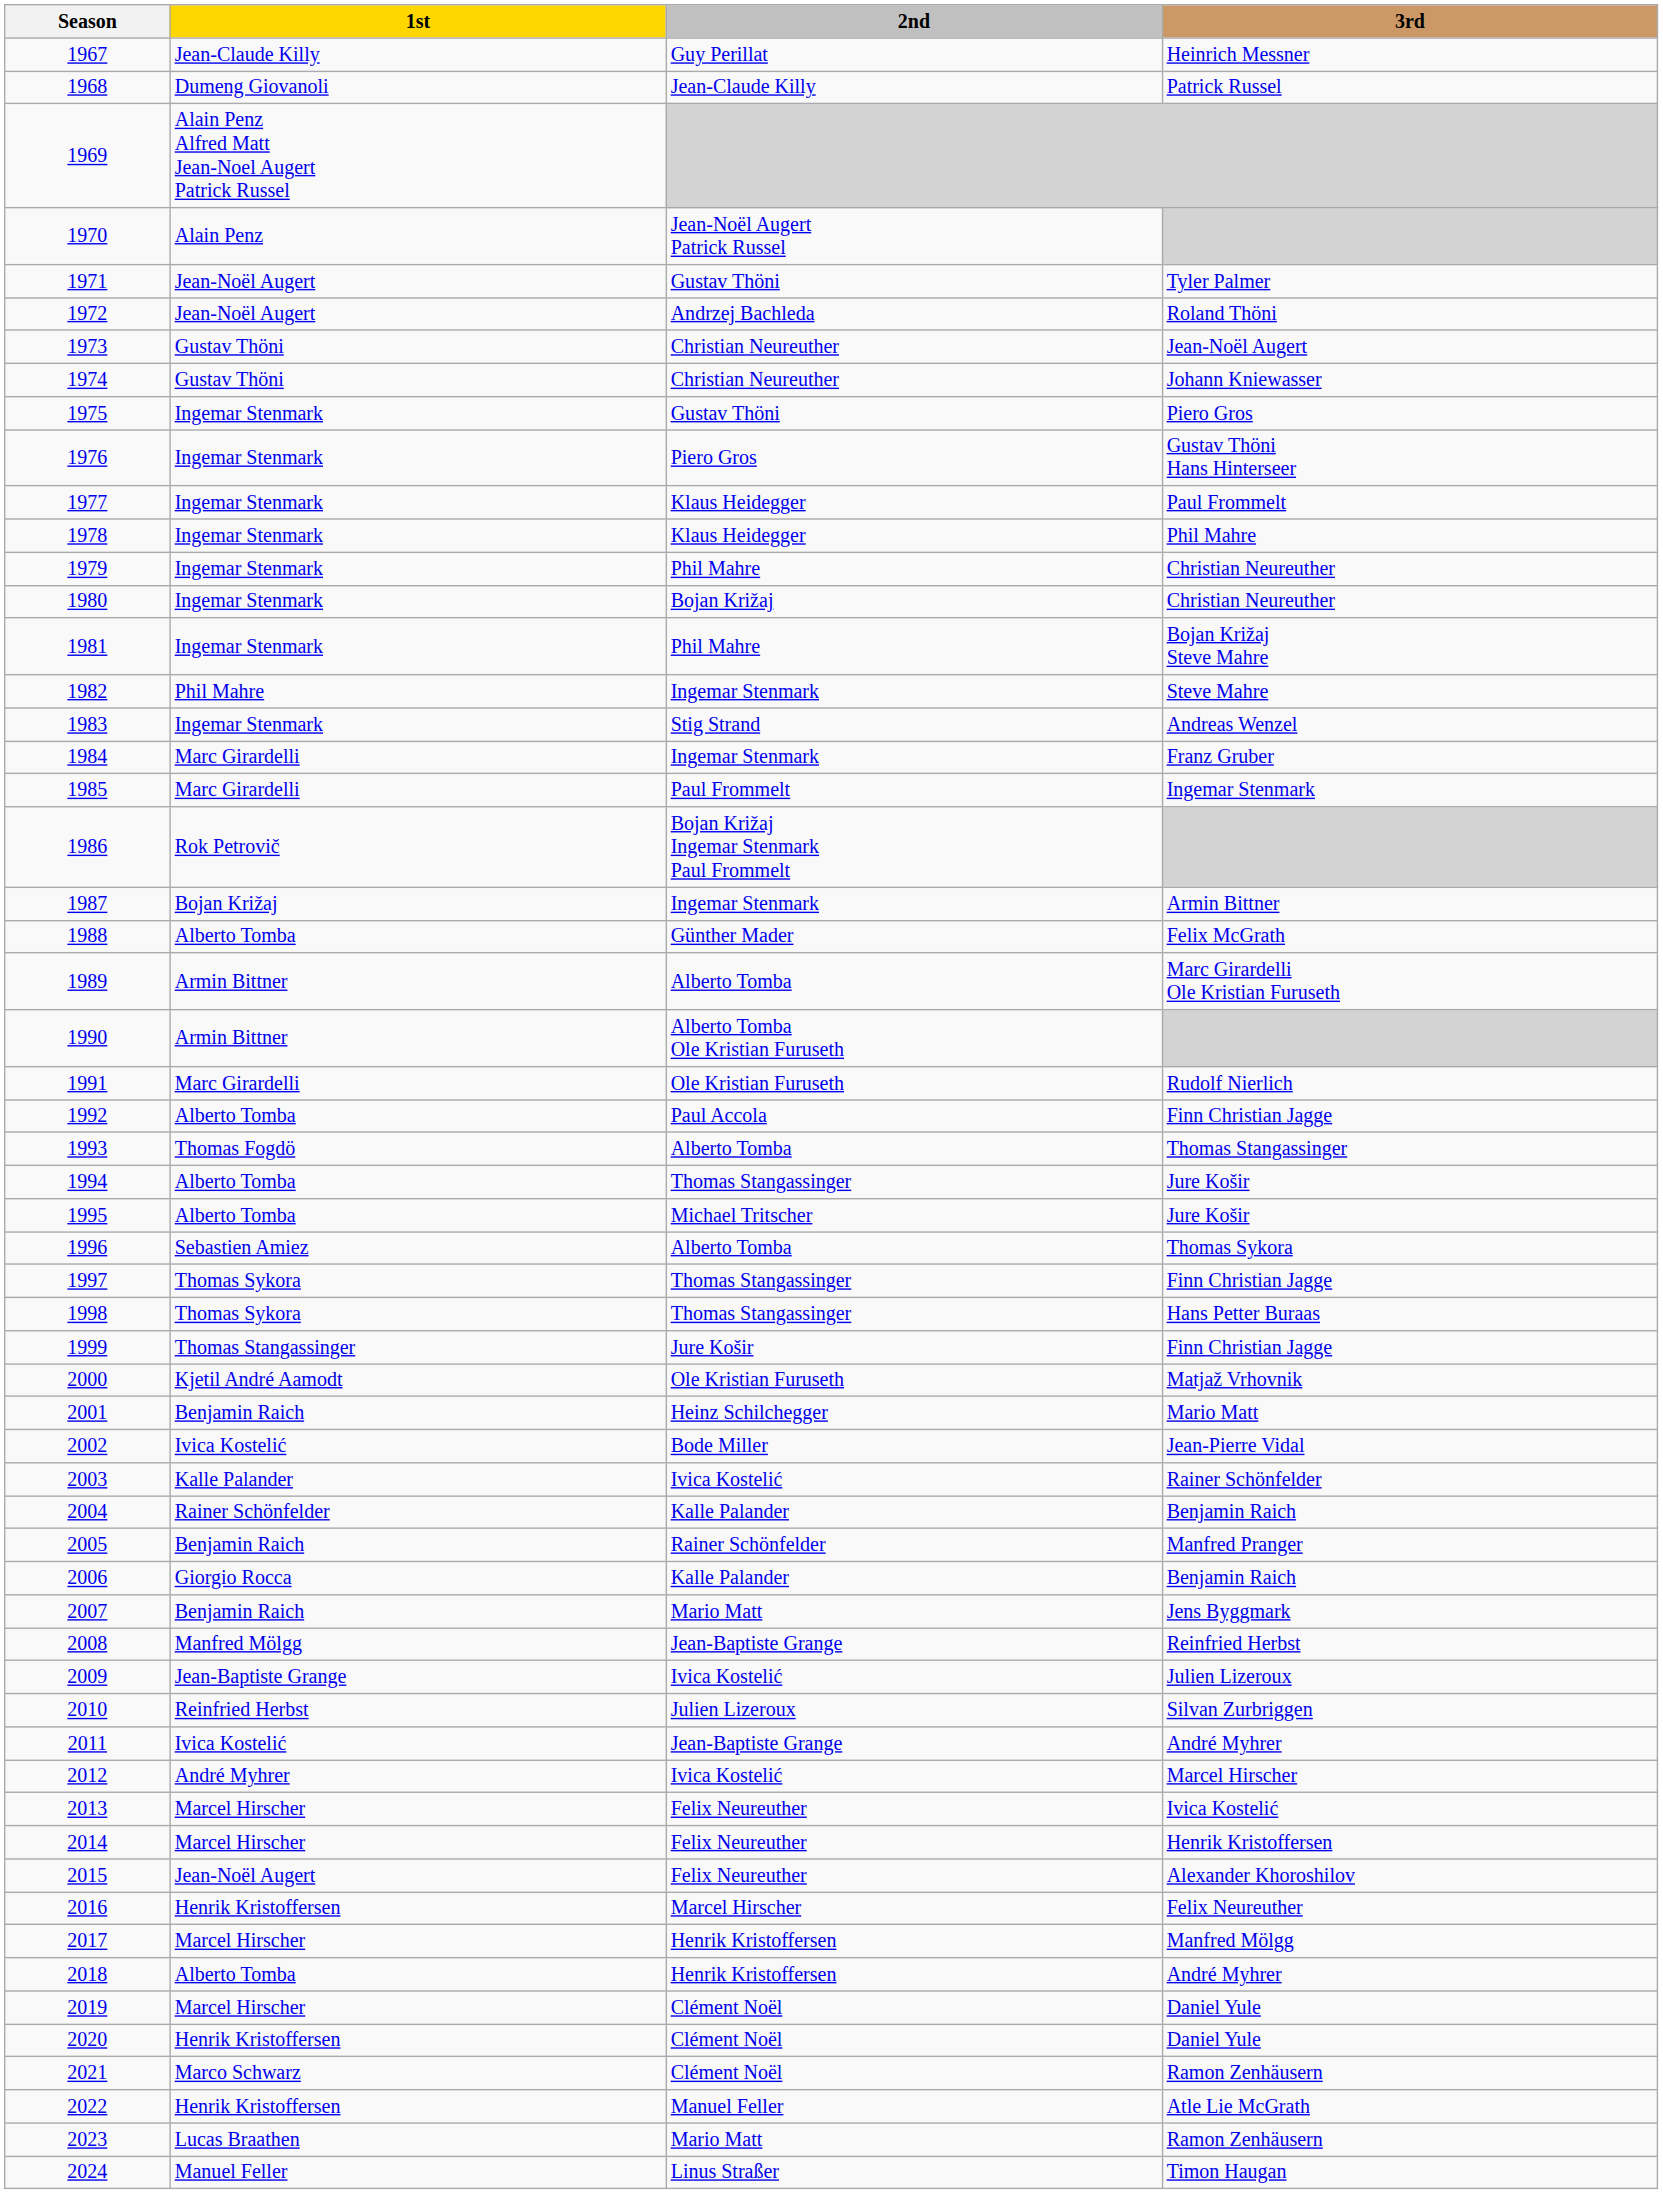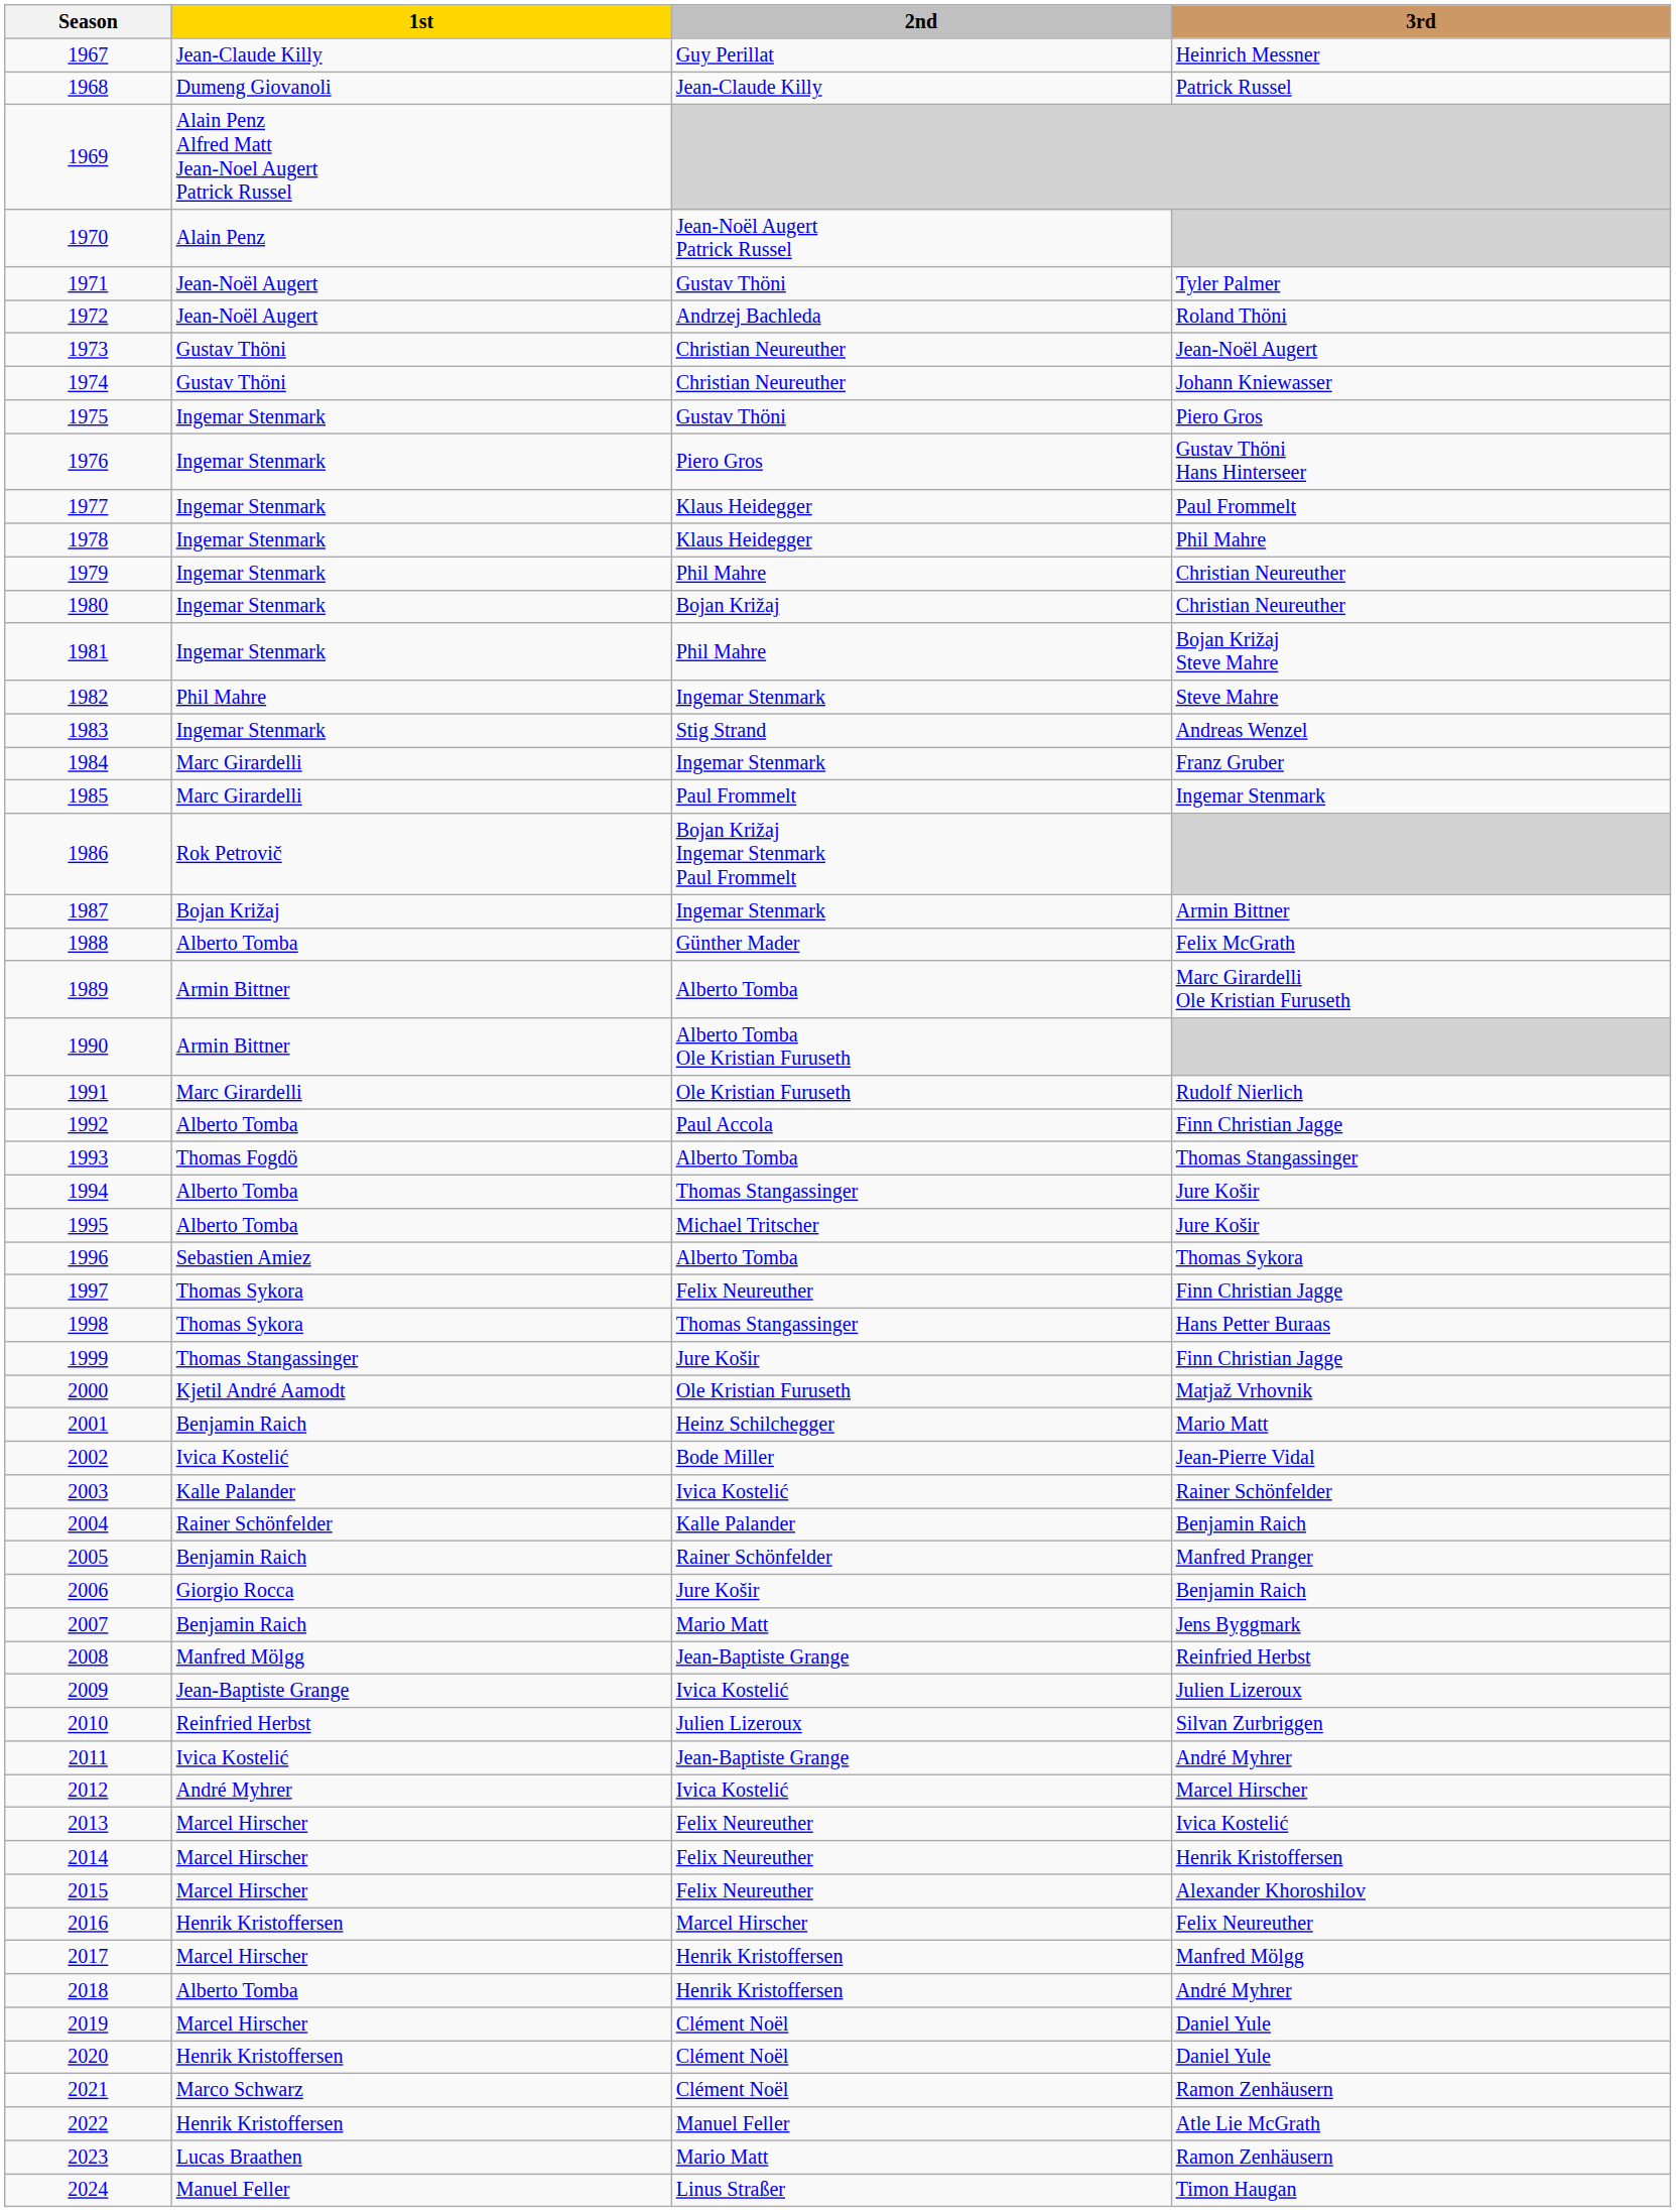1997 | 2nd: Thomas Stangassinger -> Felix Neureuther
2006 | 2nd: Kalle Palander -> Jure Košir
2015 | 1st: Jean-Noël Augert -> Marcel Hirscher
